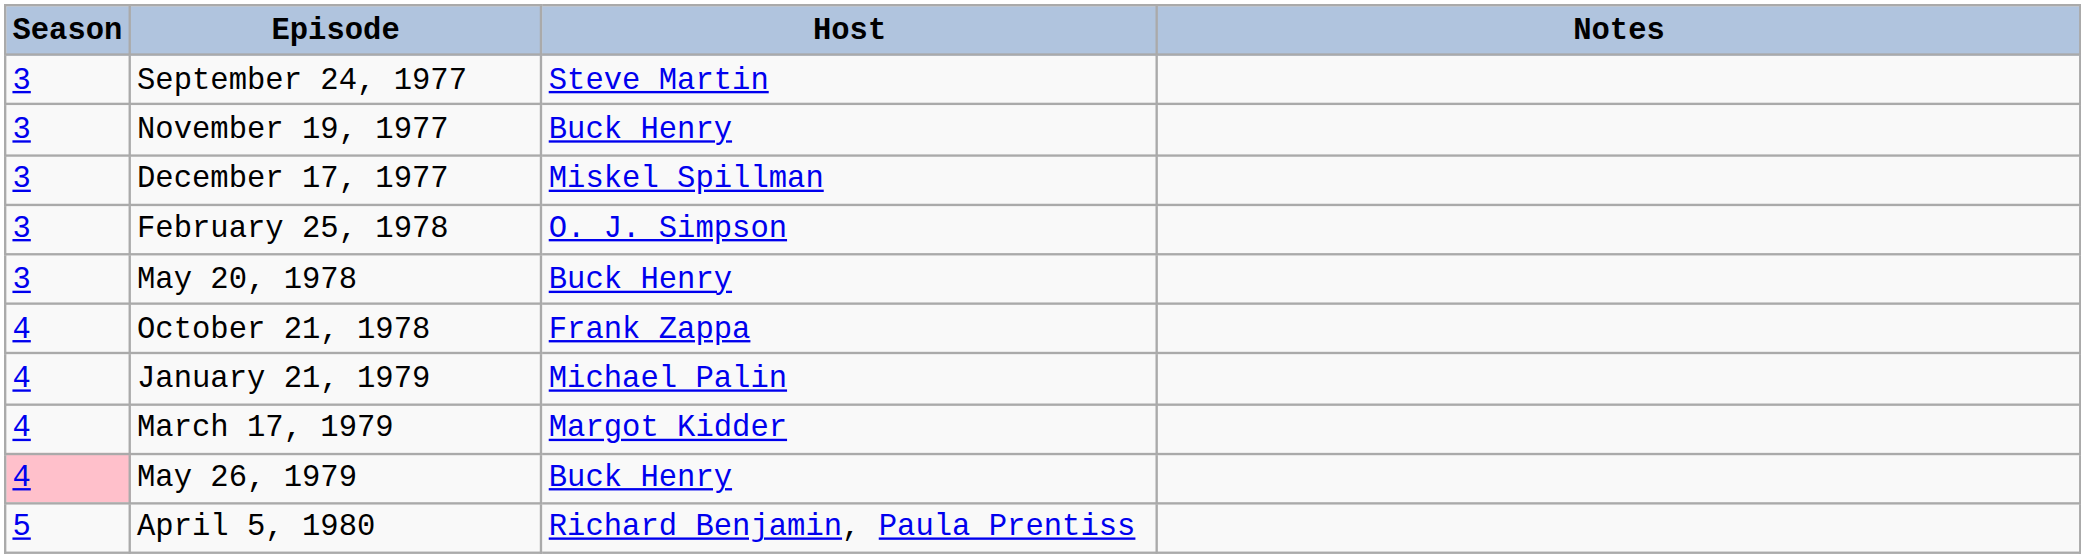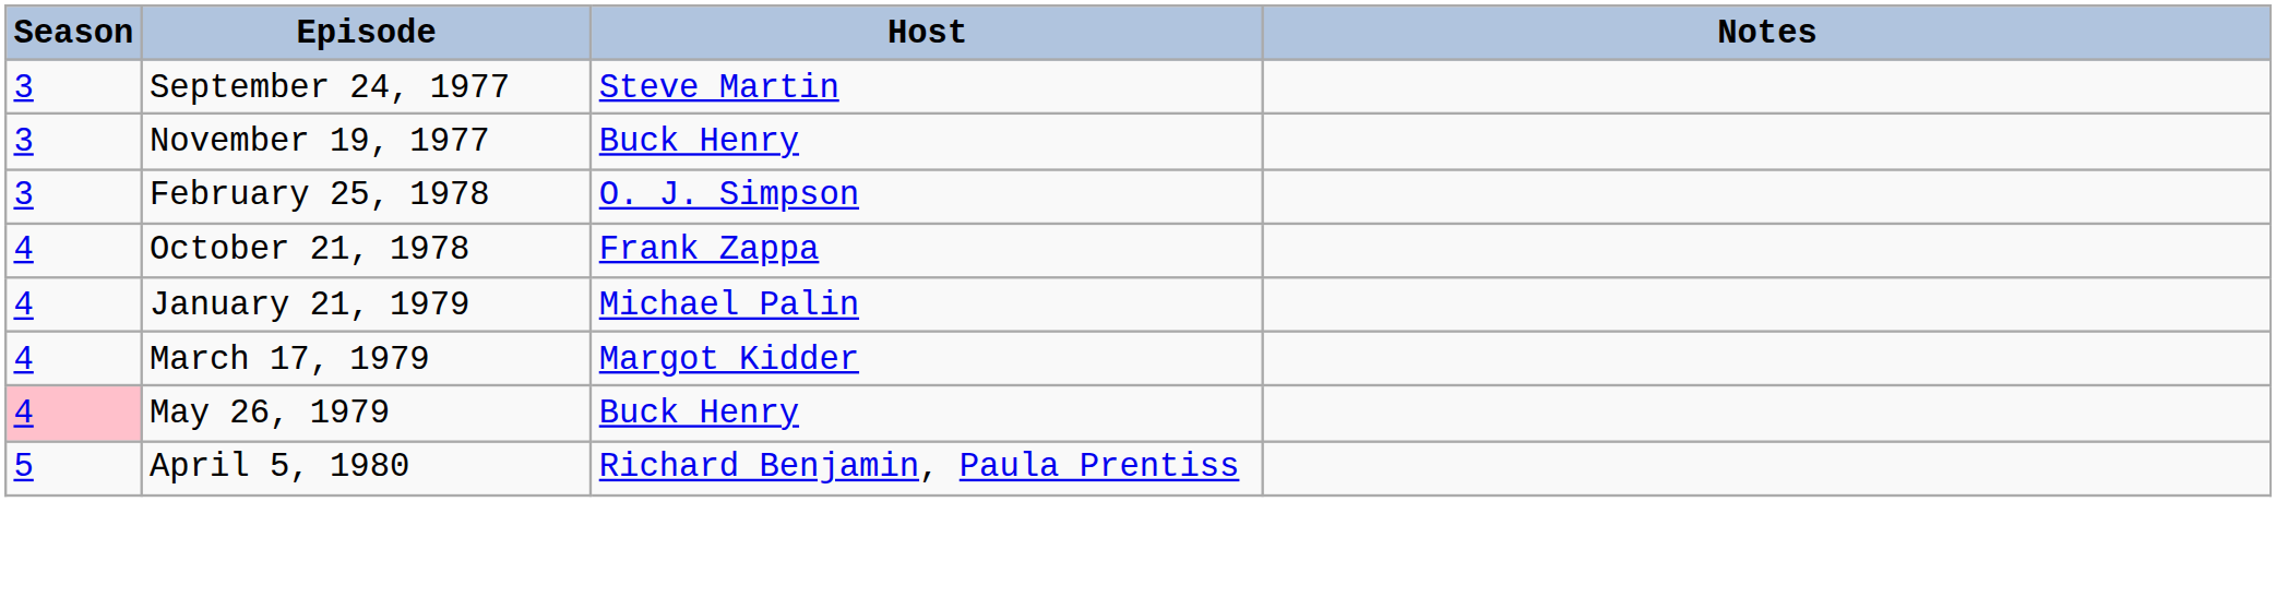- row: 3 | December 17, 1977 | Miskel Spillman
- row: 3 | May 20, 1978 | Buck Henry
